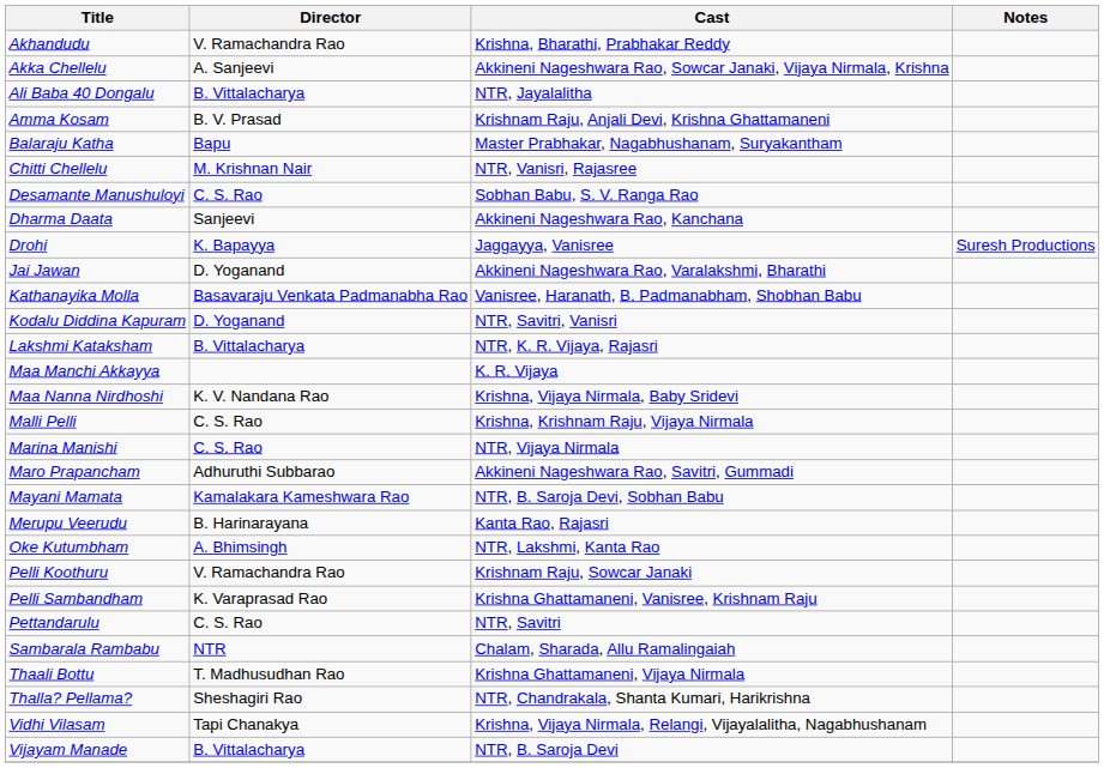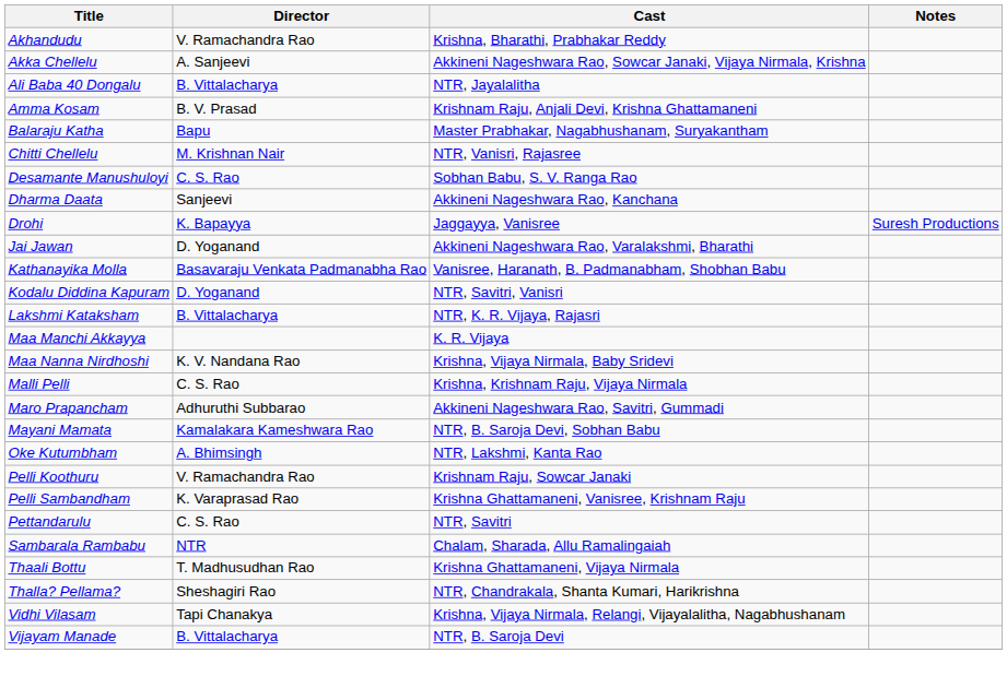- row: Marina Manishi | C. S. Rao | NTR, Vijaya Nirmala
- row: Merupu Veerudu | B. Harinarayana | Kanta Rao, Rajasri
